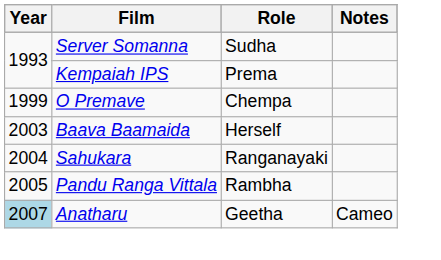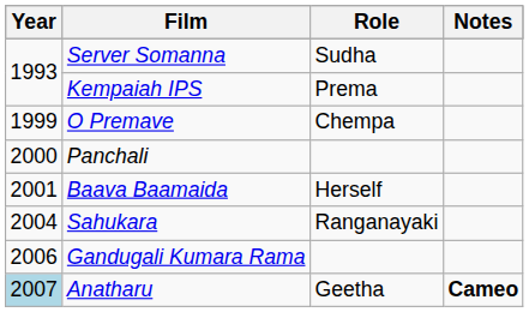+ row: 2000 | Panchali
Baava Baamaida | Year: 2003 -> 2001
- row: 2005 | Pandu Ranga Vittala | Rambha
+ row: 2006 | Gandugali Kumara Rama
Anatharu | Notes: normal -> bold
